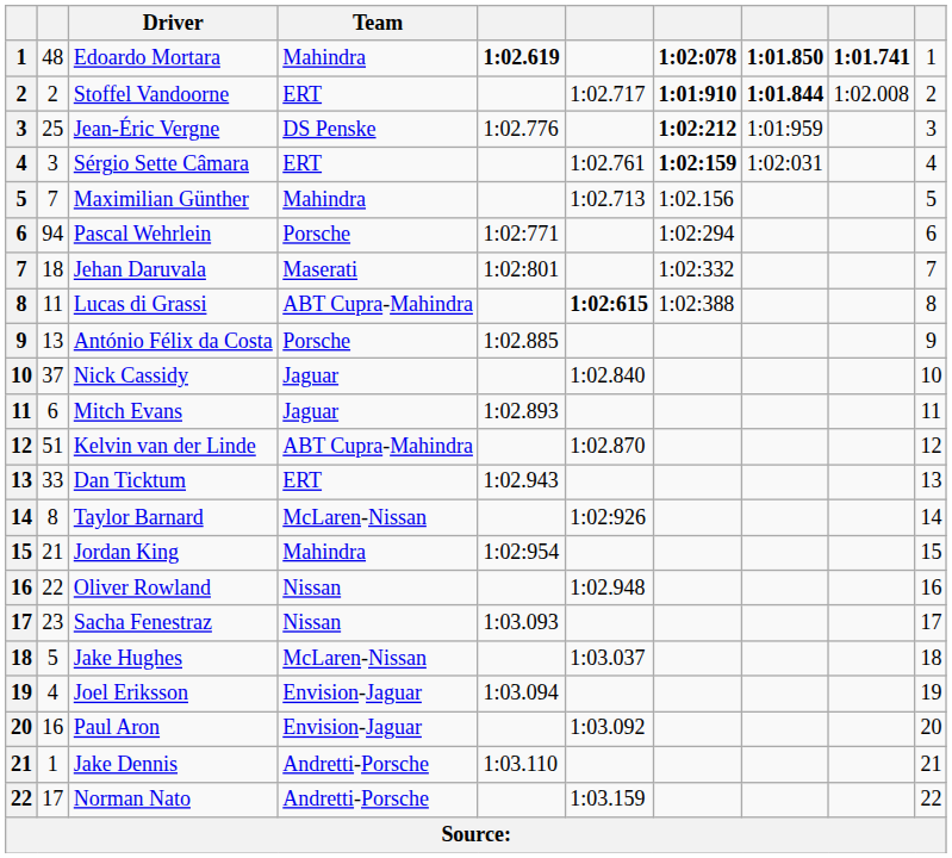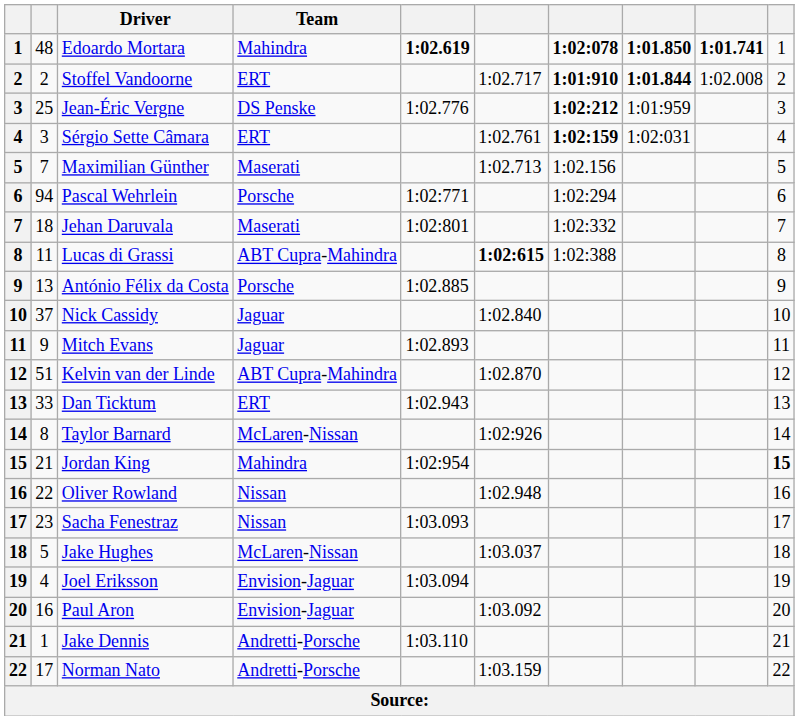Maximilian Günther | Team: Mahindra -> Maserati
Mitch Evans | column 2: 6 -> 9
Jordan King | column 10: normal -> bold
